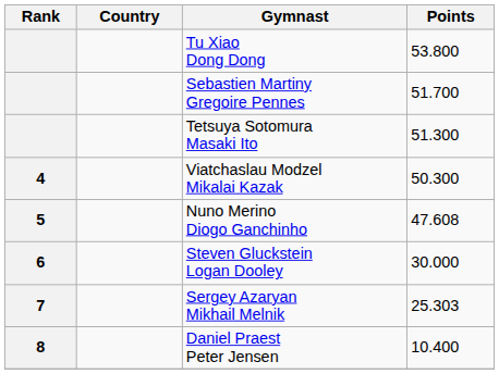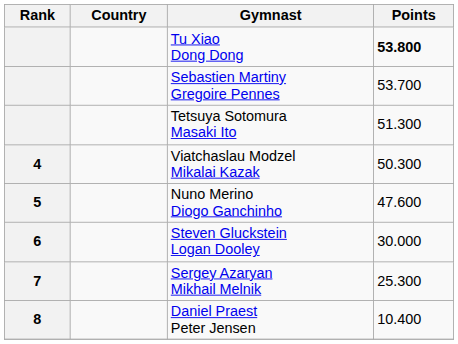Tu Xiao Dong Dong | Points: normal -> bold
Sebastien Martiny Gregoire Pennes | Points: 51.700 -> 53.700
Nuno Merino Diogo Ganchinho | Points: 47.608 -> 47.600
Sergey Azaryan Mikhail Melnik | Points: 25.303 -> 25.300
